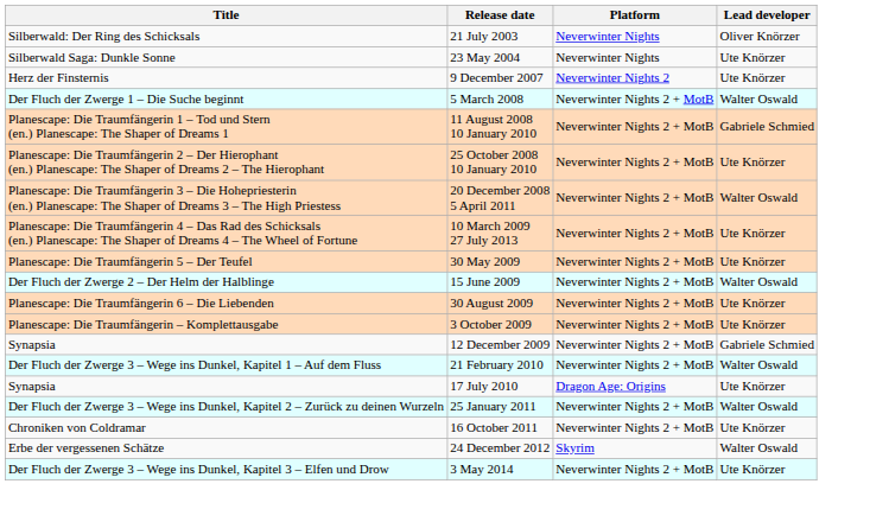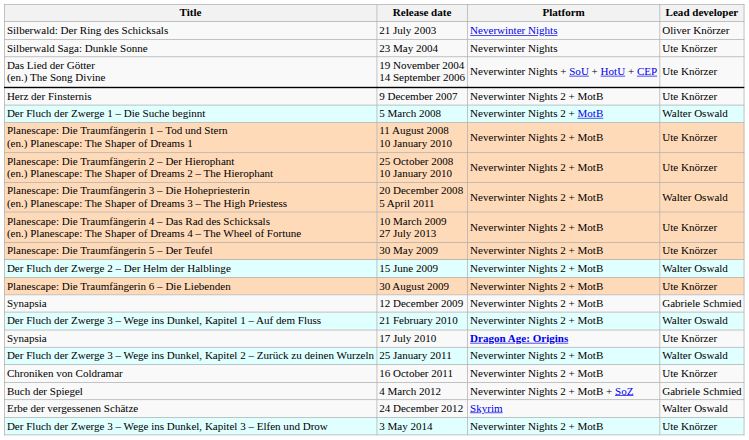+ row: Das Lied der Götter (en.) The Song Divine | 19 November 2004 14 September 2006 | Neverwinter Nights + SoU + HotU + CEP | Ute Knörzer
9 December 2007 | Platform: Neverwinter Nights 2 -> Neverwinter Nights 2 + MotB
11 August 2008 10 January 2010 | Lead developer: Gabriele Schmied -> Ute Knörzer
- row: Planescape: Die Traumfängerin – Komplettausgabe | 3 October 2009 | Neverwinter Nights 2 + MotB | Ute Knörzer
17 July 2010 | Platform: normal -> bold
+ row: Buch der Spiegel | 4 March 2012 | Neverwinter Nights 2 + MotB + SoZ | Gabriele Schmied
